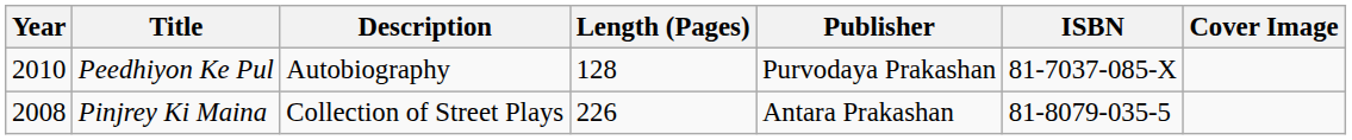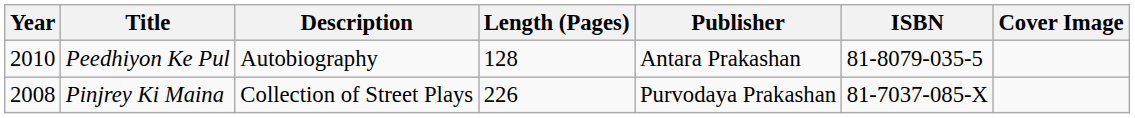Peedhiyon Ke Pul | Publisher: Purvodaya Prakashan -> Antara Prakashan
Peedhiyon Ke Pul | ISBN: 81-7037-085-X -> 81-8079-035-5
Pinjrey Ki Maina | Publisher: Antara Prakashan -> Purvodaya Prakashan
Pinjrey Ki Maina | ISBN: 81-8079-035-5 -> 81-7037-085-X
